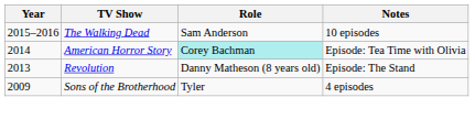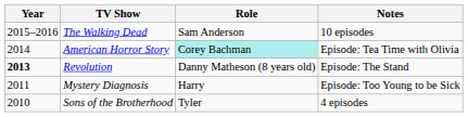Revolution | Year: normal -> bold
+ row: 2011 | Mystery Diagnosis | Harry | Episode: Too Young to be Sick
Sons of the Brotherhood | Year: 2009 -> 2010
